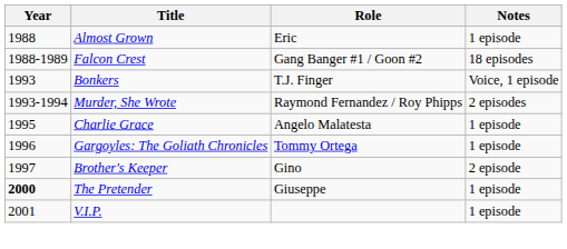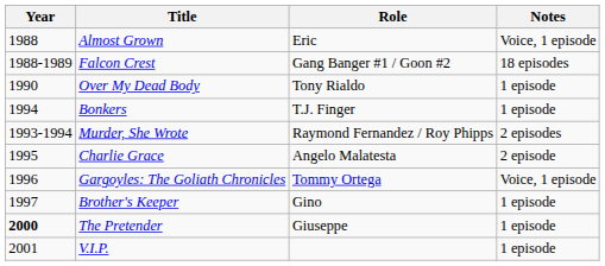Almost Grown | Notes: 1 episode -> Voice, 1 episode
+ row: 1990 | Over My Dead Body | Tony Rialdo | 1 episode
Bonkers | Year: 1993 -> 1994
Bonkers | Notes: Voice, 1 episode -> 1 episode
Charlie Grace | Notes: 1 episode -> 2 episode
Gargoyles: The Goliath Chronicles | Notes: 1 episode -> Voice, 1 episode
Brother's Keeper | Notes: 2 episode -> 1 episode
